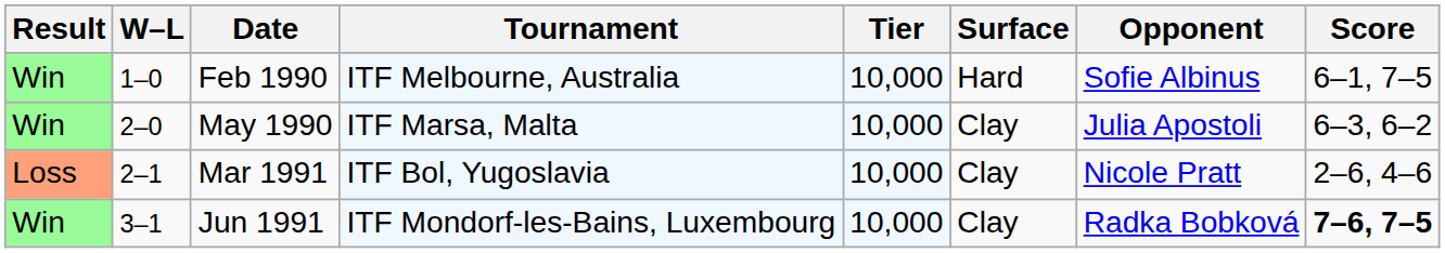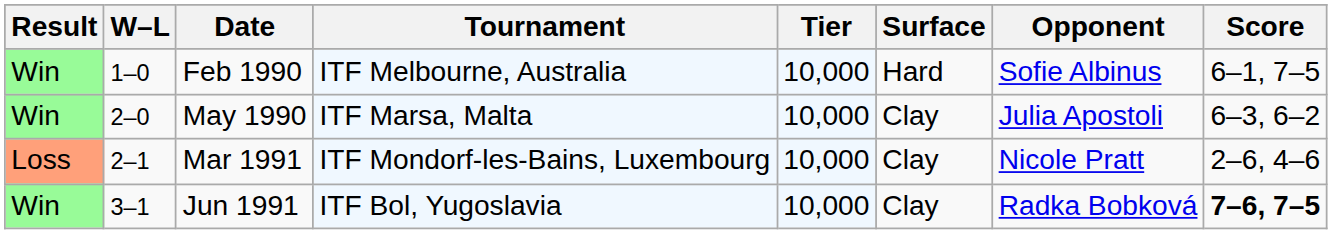Mar 1991 | Tournament: ITF Bol, Yugoslavia -> ITF Mondorf-les-Bains, Luxembourg
Jun 1991 | Tournament: ITF Mondorf-les-Bains, Luxembourg -> ITF Bol, Yugoslavia
